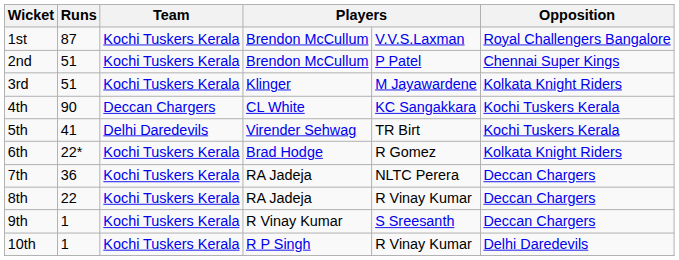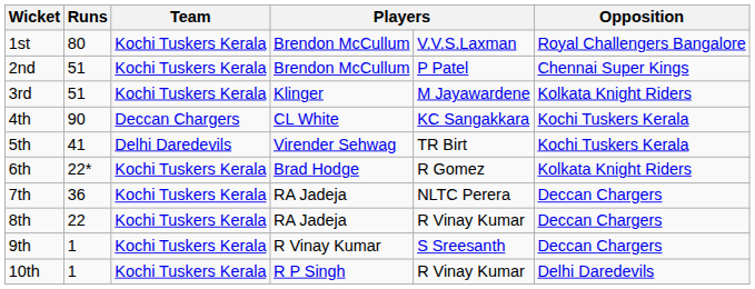1st | Runs: 87 -> 80
